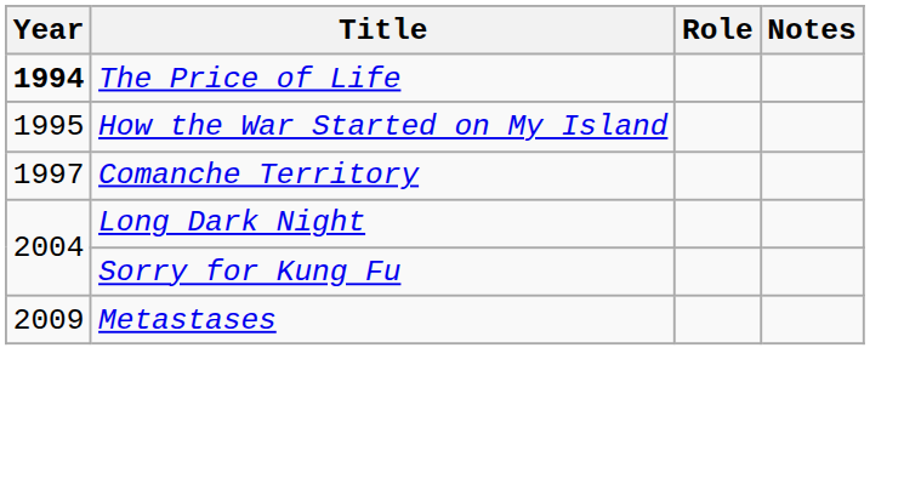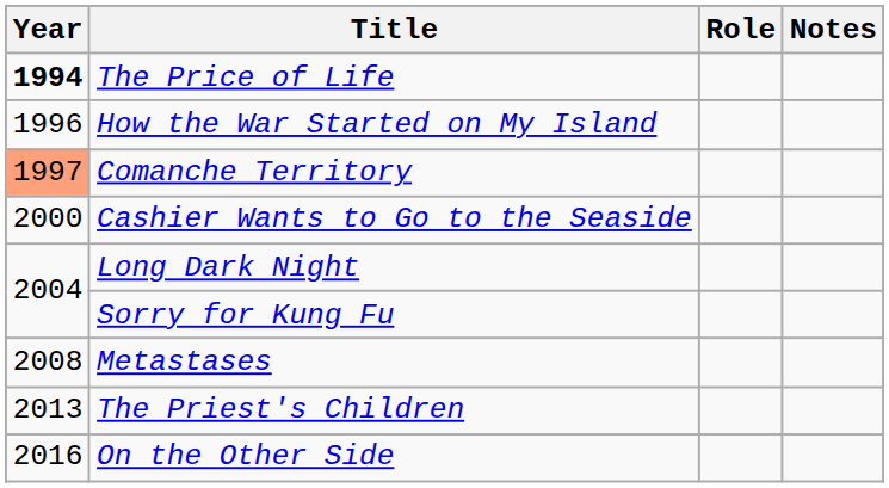How the War Started on My Island | Year: 1995 -> 1996
Comanche Territory | Year: no background -> lightsalmon background
+ row: 2000 | Cashier Wants to Go to the Seaside
Metastases | Year: 2009 -> 2008
+ row: 2013 | The Priest's Children
+ row: 2016 | On the Other Side
